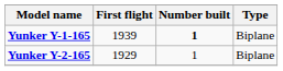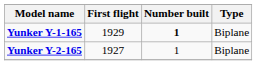Yunker Y-1-165 | First flight: 1939 -> 1929
Yunker Y-2-165 | First flight: 1929 -> 1927
